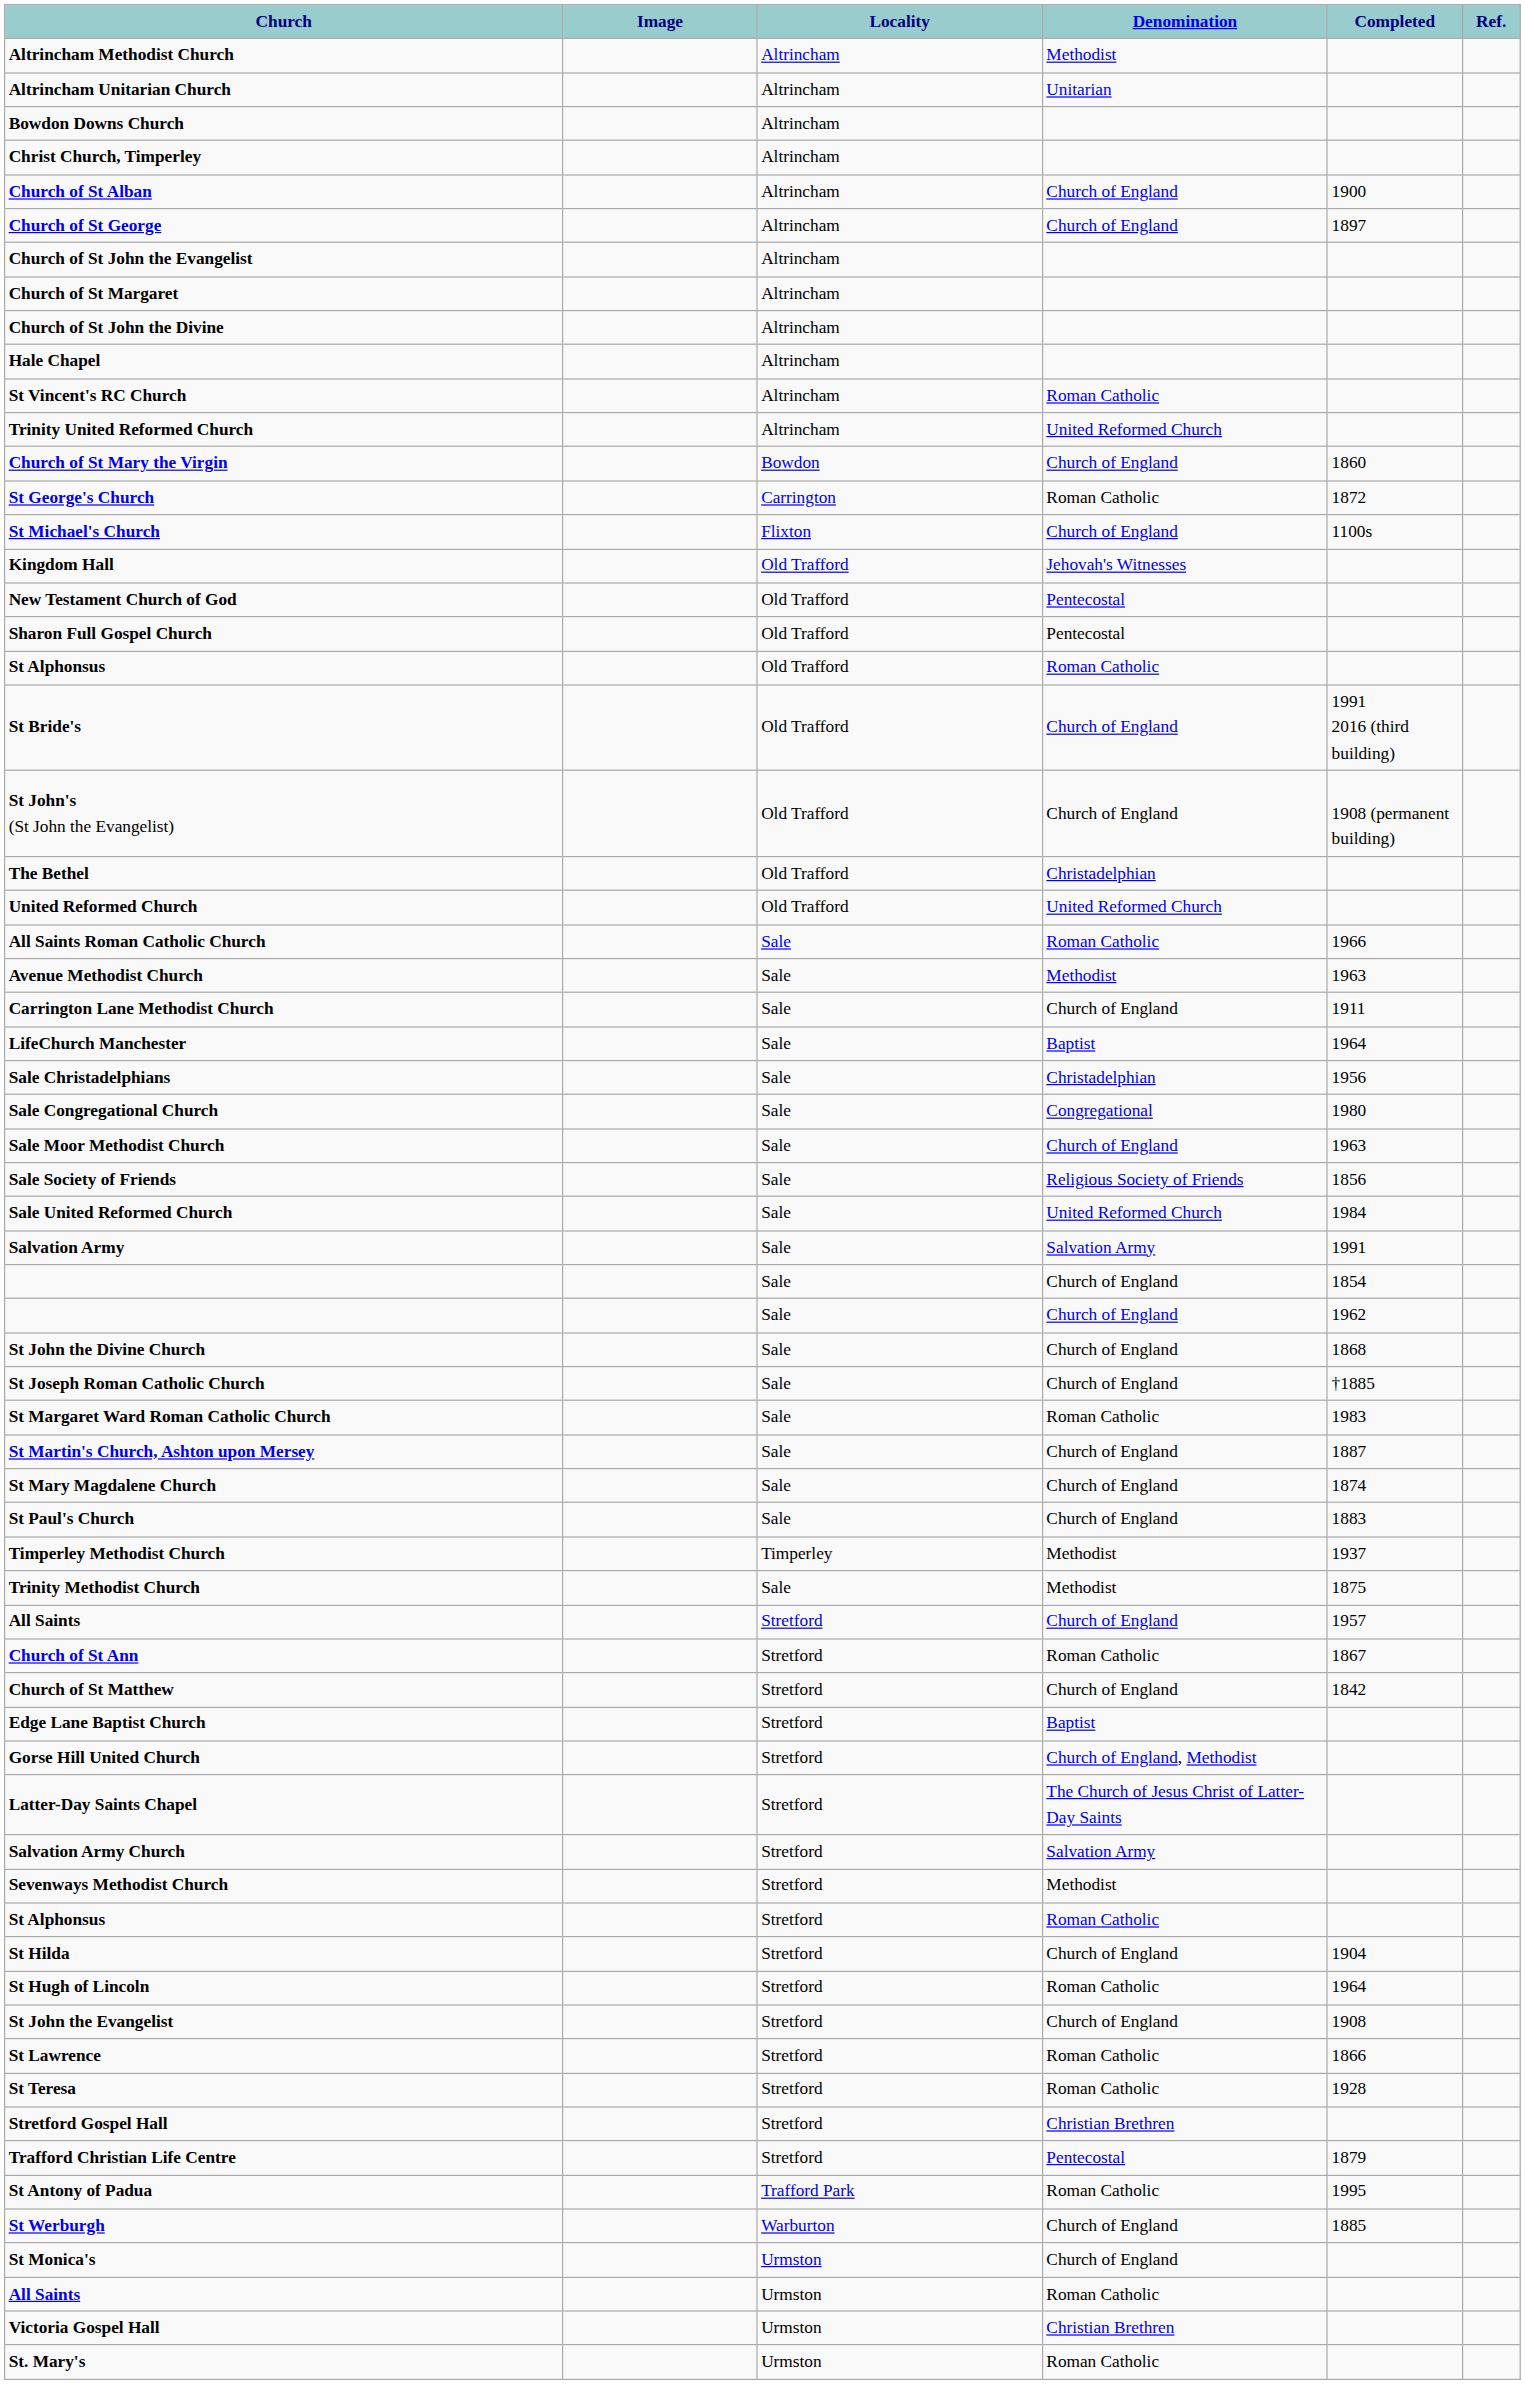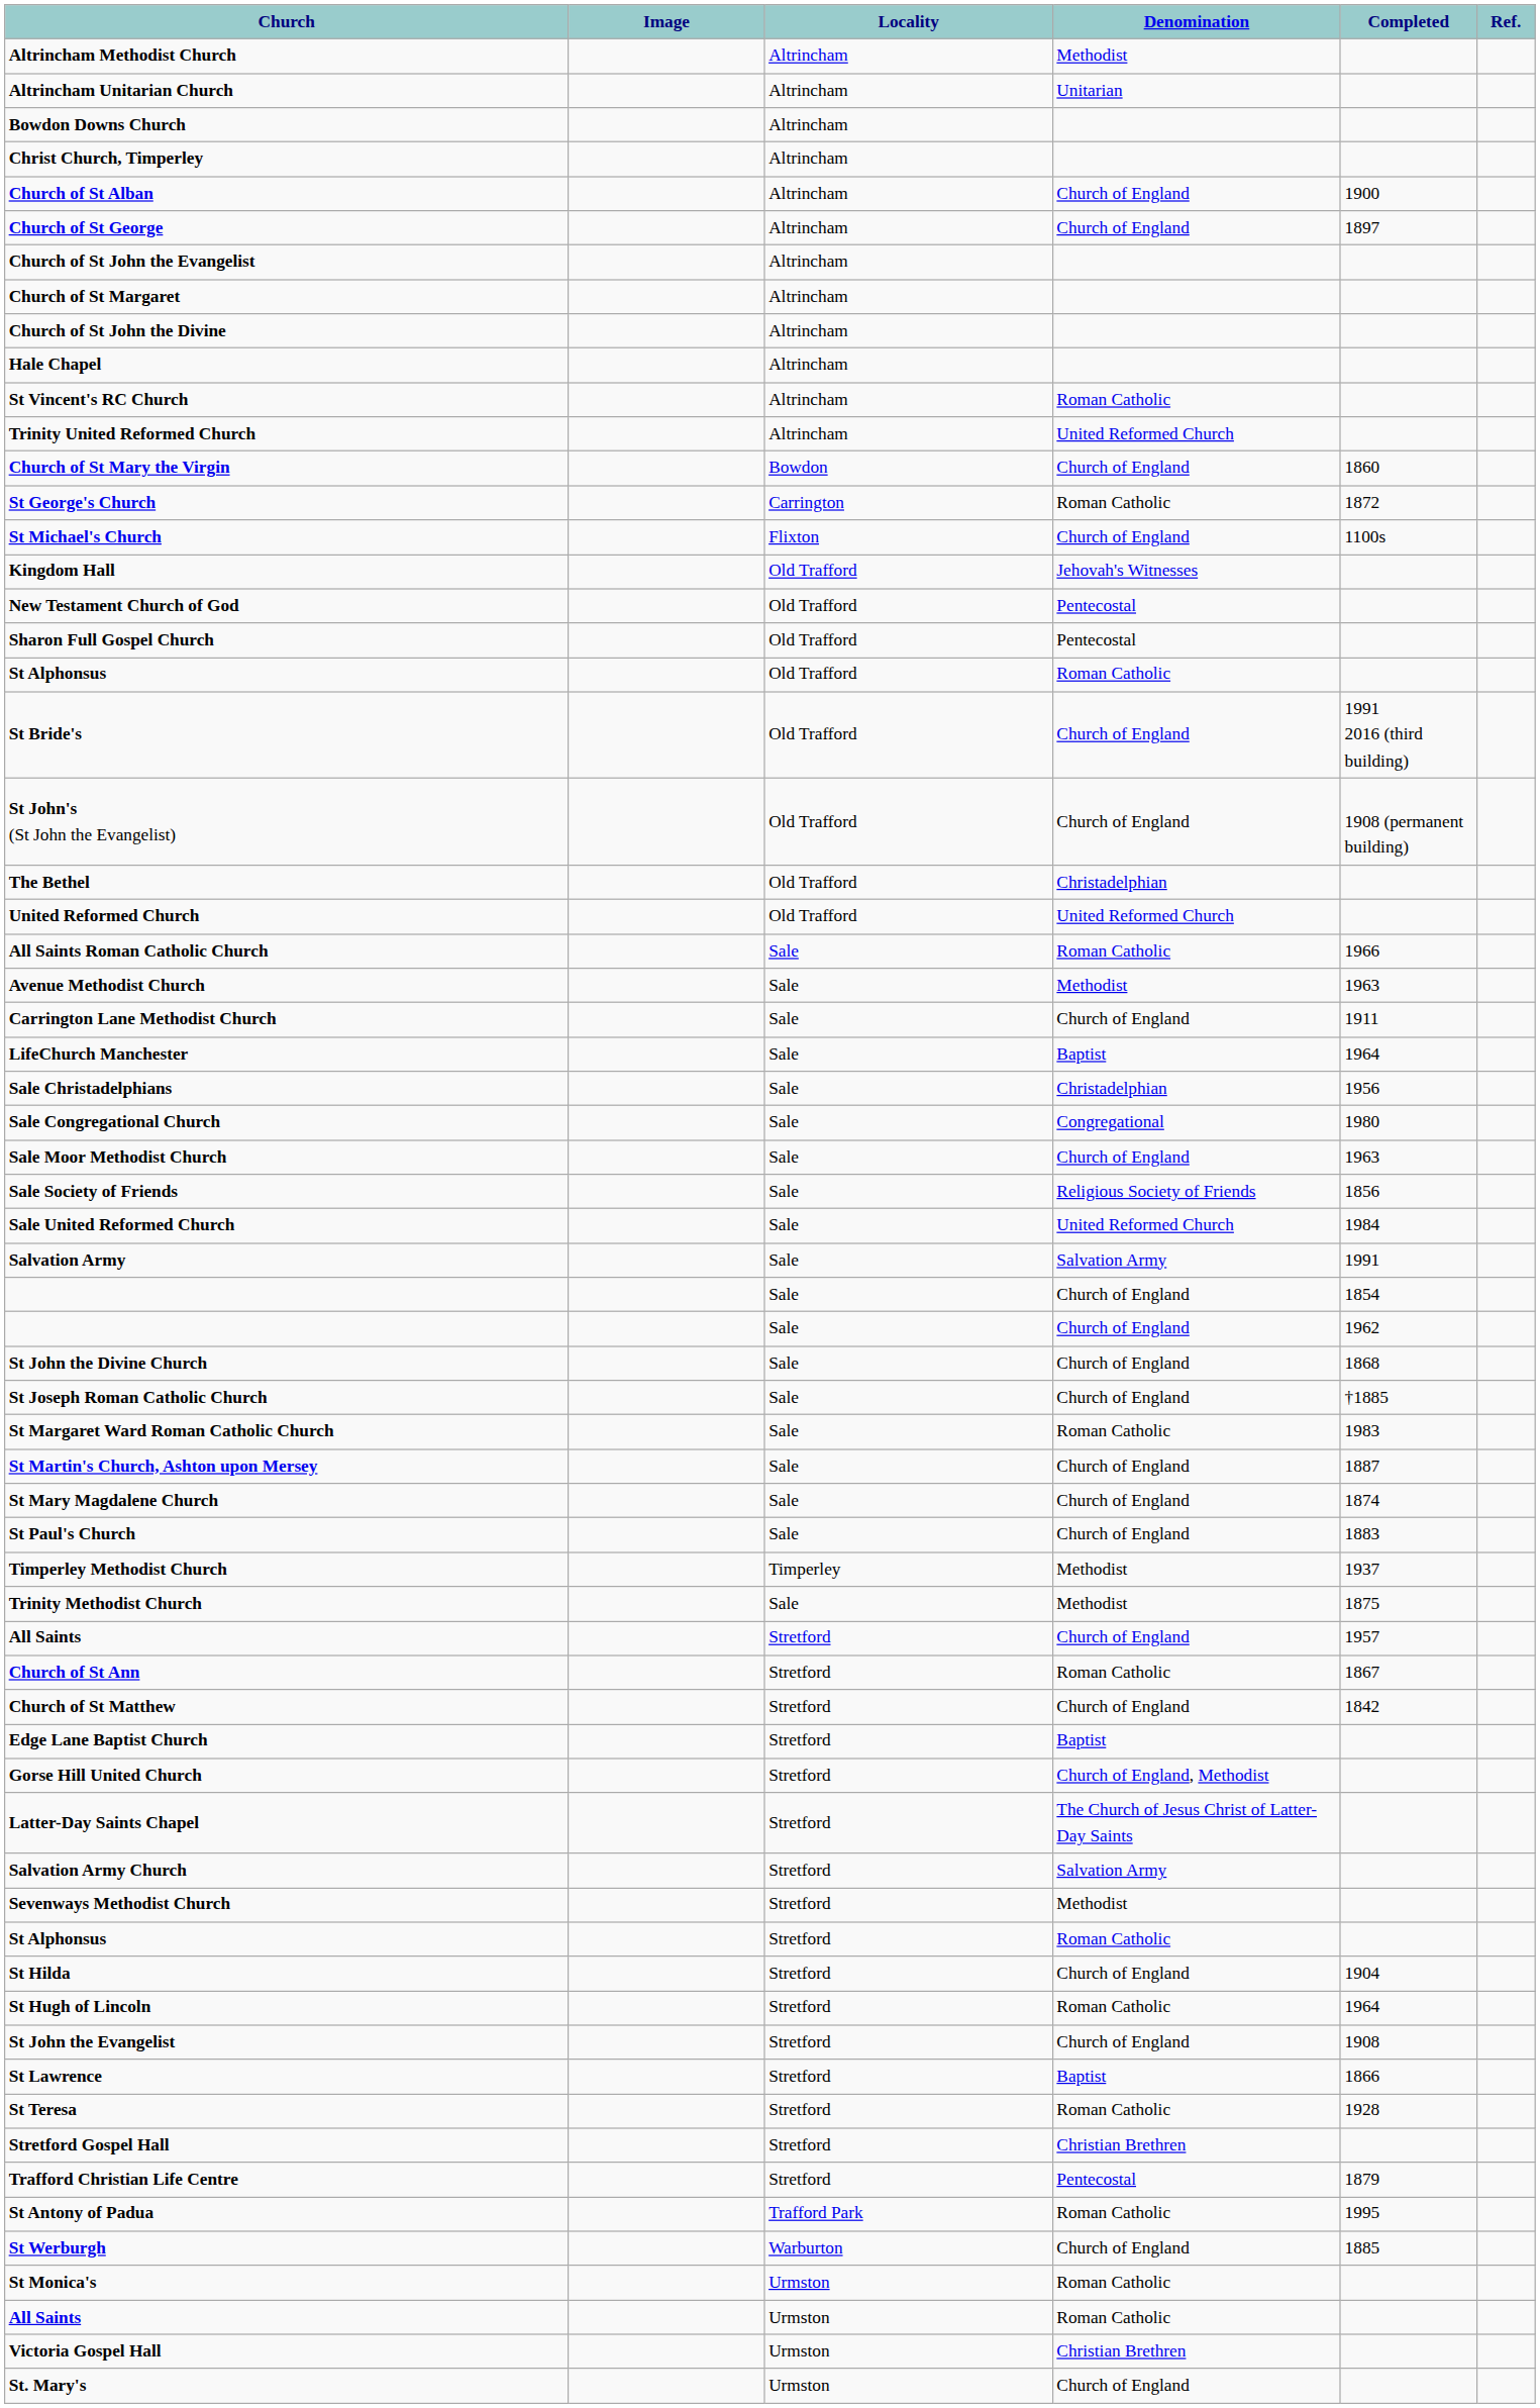St Lawrence | Denomination: Roman Catholic -> Baptist
St Monica's | Denomination: Church of England -> Roman Catholic
St. Mary's | Denomination: Roman Catholic -> Church of England
